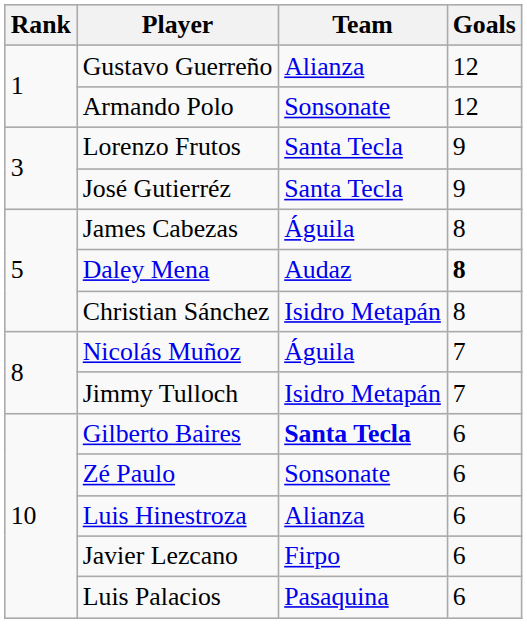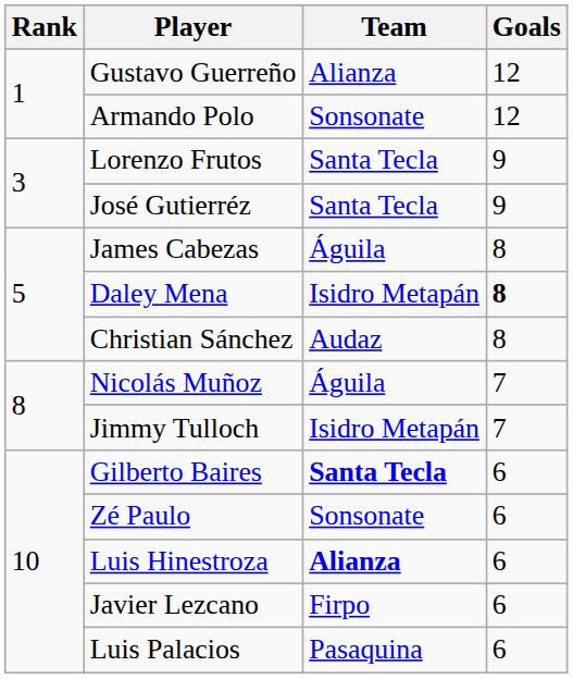Daley Mena | Team: Audaz -> Isidro Metapán
Christian Sánchez | Team: Isidro Metapán -> Audaz
Luis Hinestroza | Team: normal -> bold
